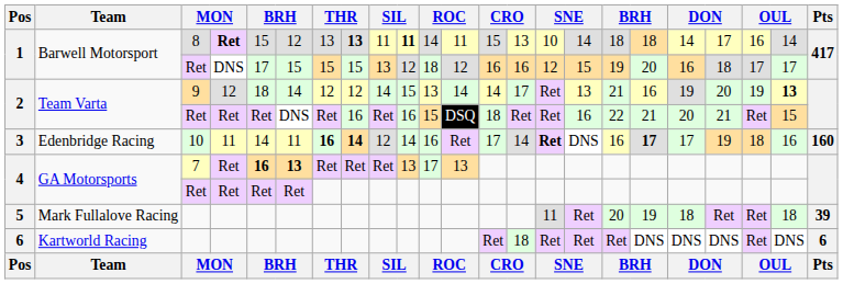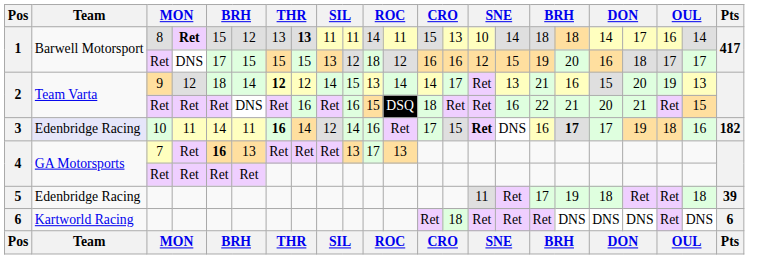1 / 8 | column 10: bold -> normal
2 / 9 | column 7: normal -> bold
2 / 9 | column 19: 19 -> 15
2 / 9 | column 22: bold -> normal
3 | Team: no background -> lavender background
3 | column 8: bold -> normal
3 | column 14: 14 -> 15
3 | Pts: 160 -> 182
4 / 7 | column 6: bold -> normal
5 | Team: Mark Fullalove Racing -> Edenbridge Racing
5 | column 17: 20 -> 17
